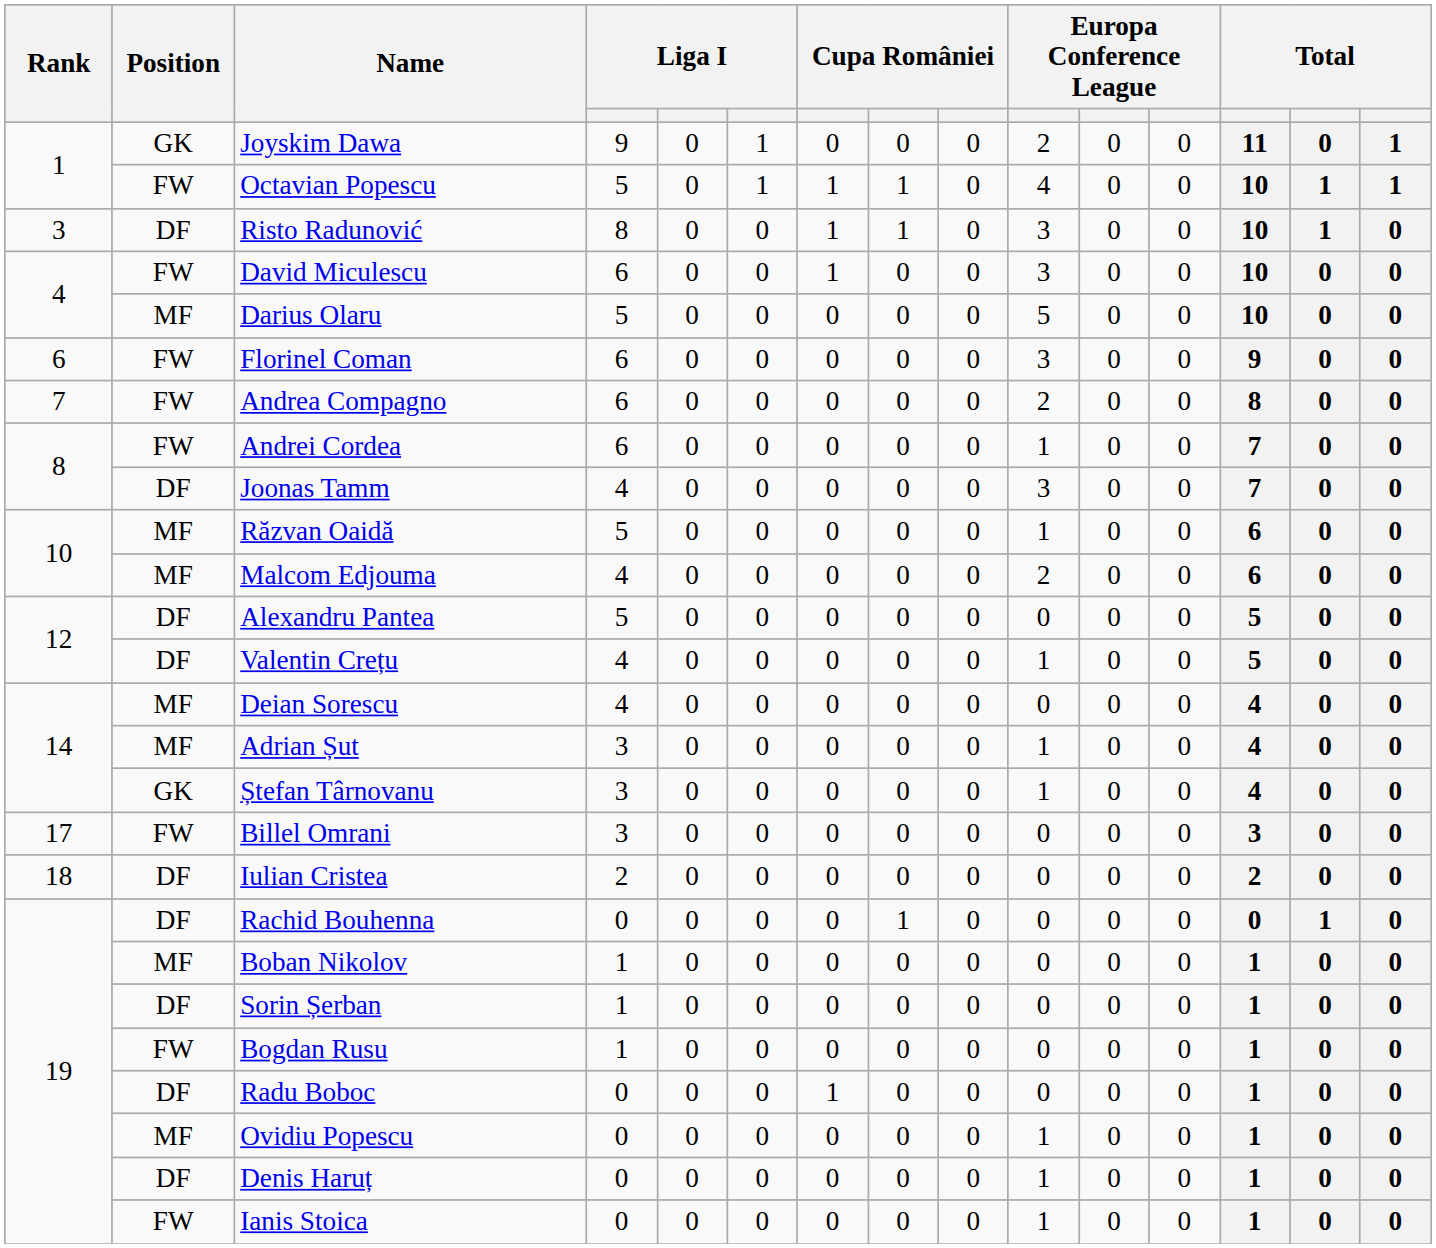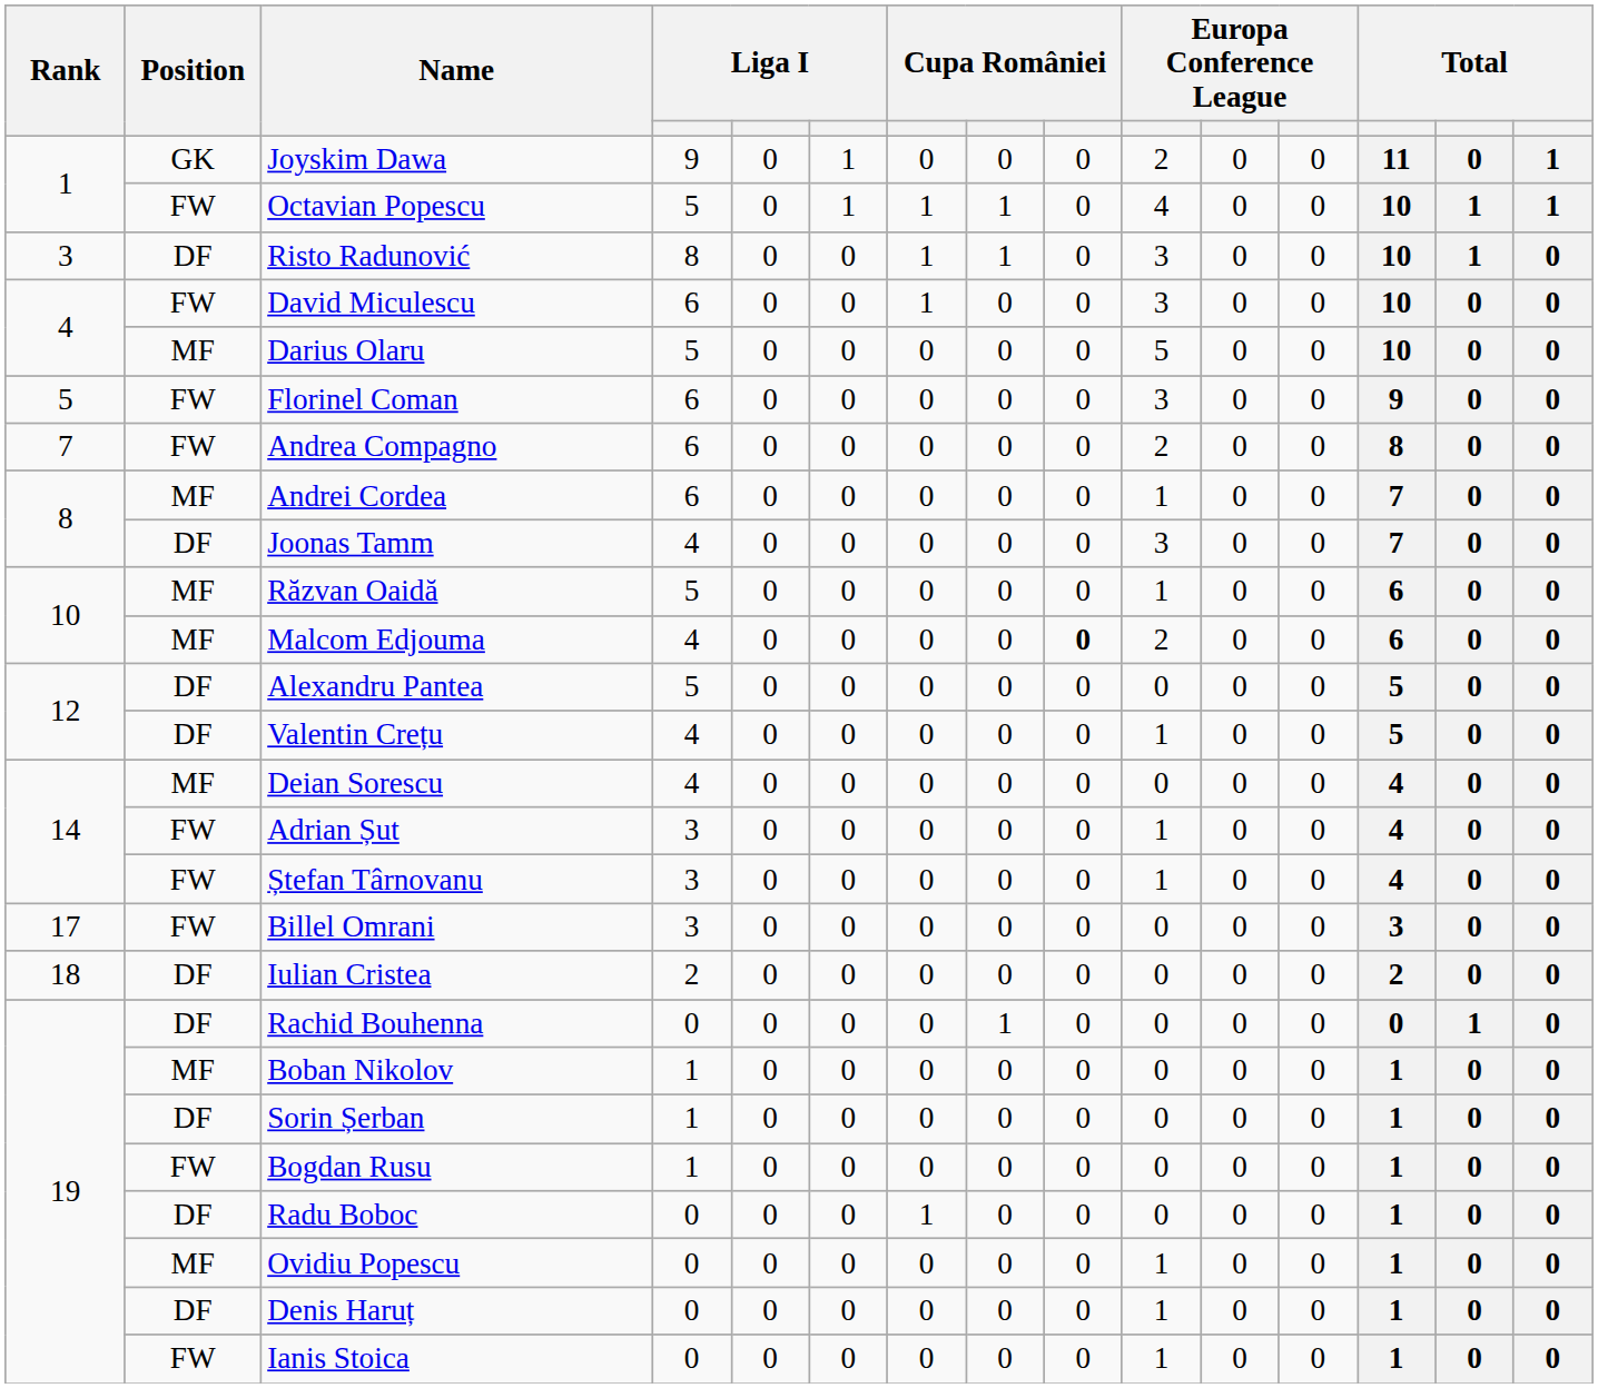Florinel Coman | Rank: 6 -> 5
Andrei Cordea | Position: FW -> MF
Malcom Edjouma | column 9: normal -> bold
Adrian Șut | Position: MF -> FW
Ștefan Târnovanu | Position: GK -> FW
